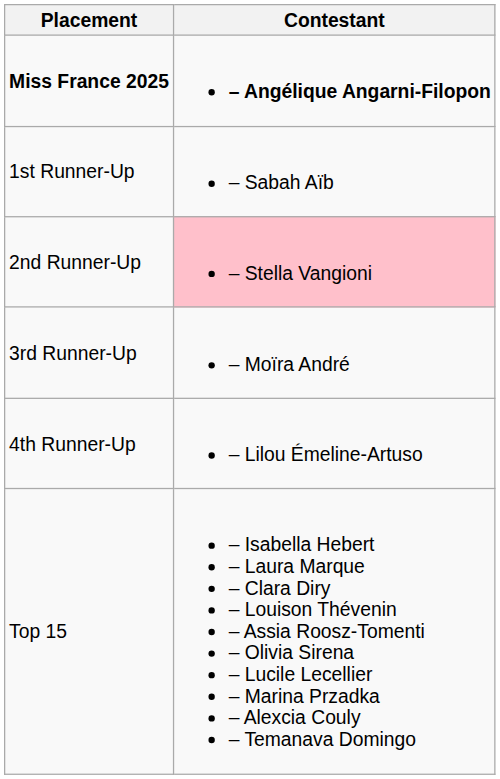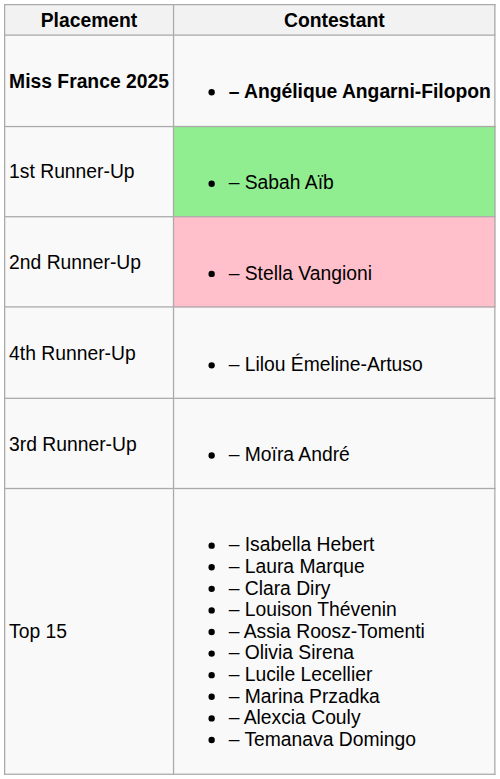1st Runner-Up | Contestant: no background -> lightgreen background
rows swapped: 3rd Runner-Up <-> 4th Runner-Up
